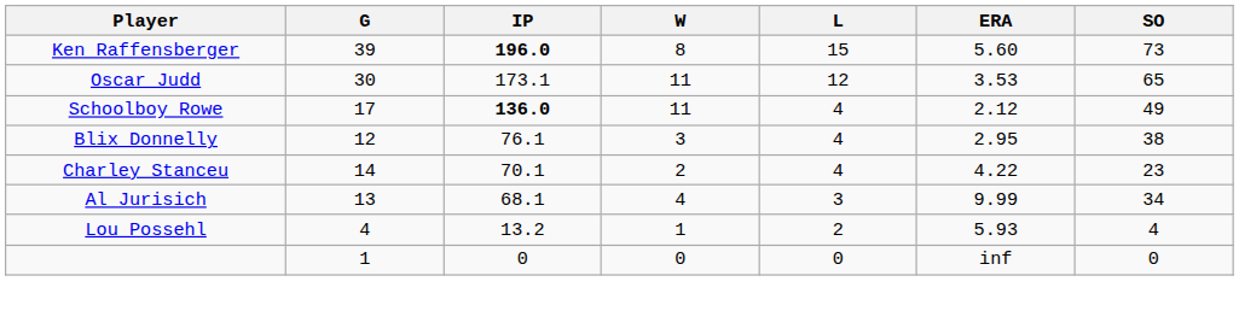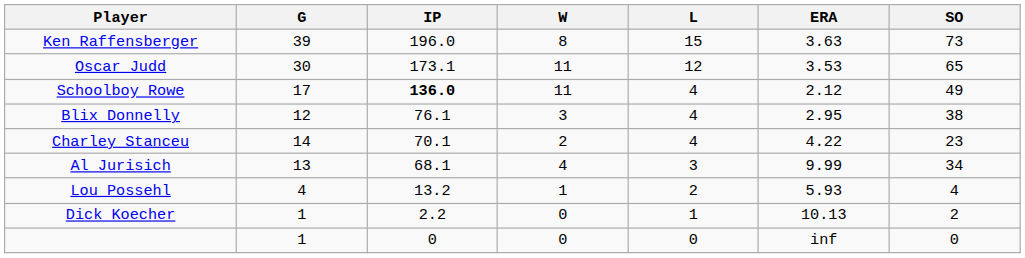Ken Raffensberger | IP: bold -> normal
Ken Raffensberger | ERA: 5.60 -> 3.63
+ row: Dick Koecher | 1 | 2.2 | 0 | 1 | 10.13 | 2
